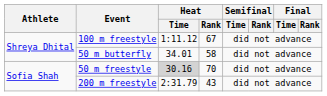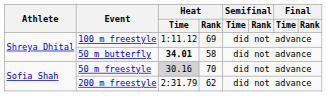100 m freestyle | Heat / Rank: 67 -> 69
50 m butterfly | Heat / Time: normal -> bold
200 m freestyle | Heat / Rank: 43 -> 62
